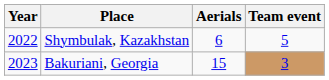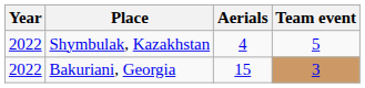Shymbulak, Kazakhstan | Aerials: 6 -> 4
Bakuriani, Georgia | Year: 2023 -> 2022
